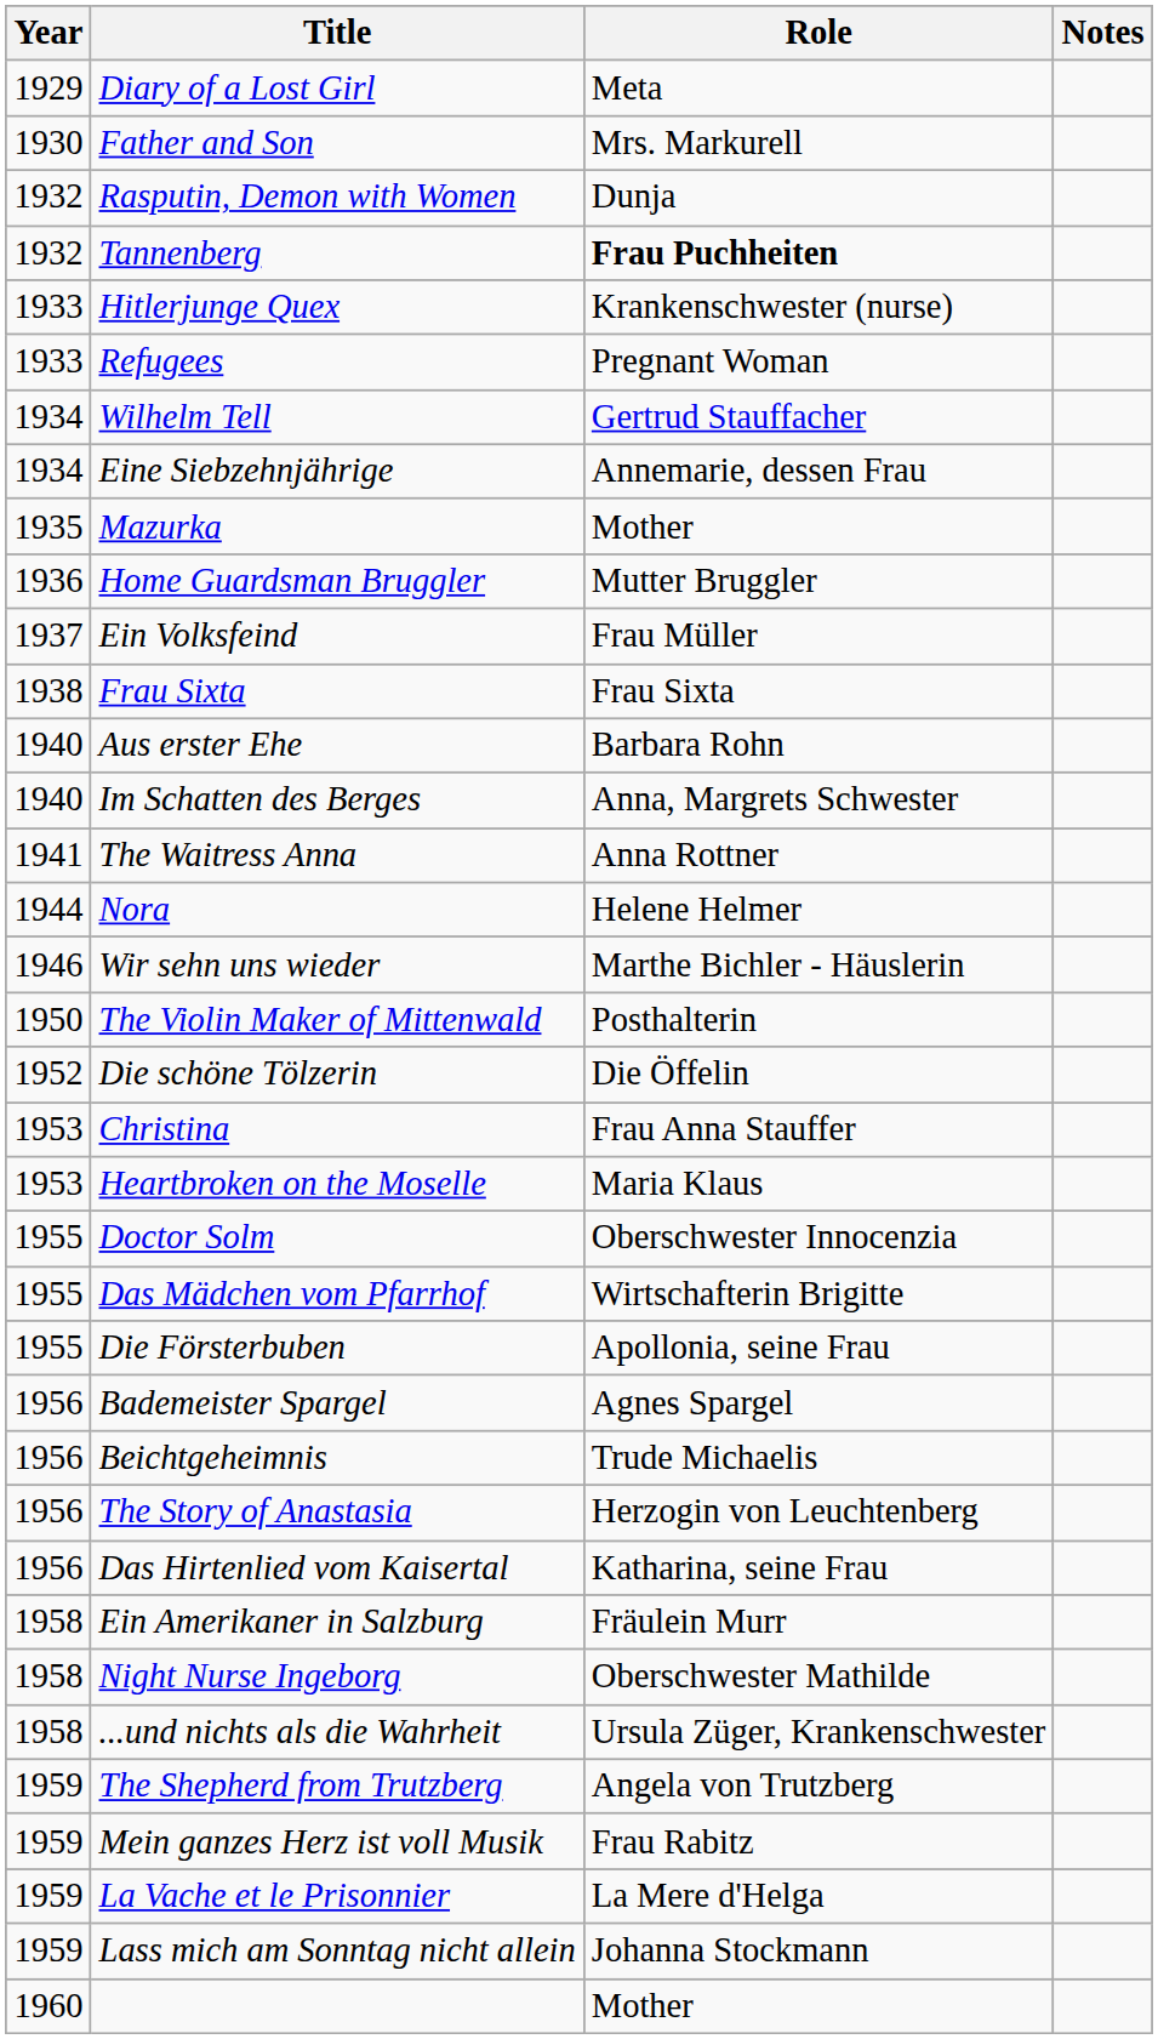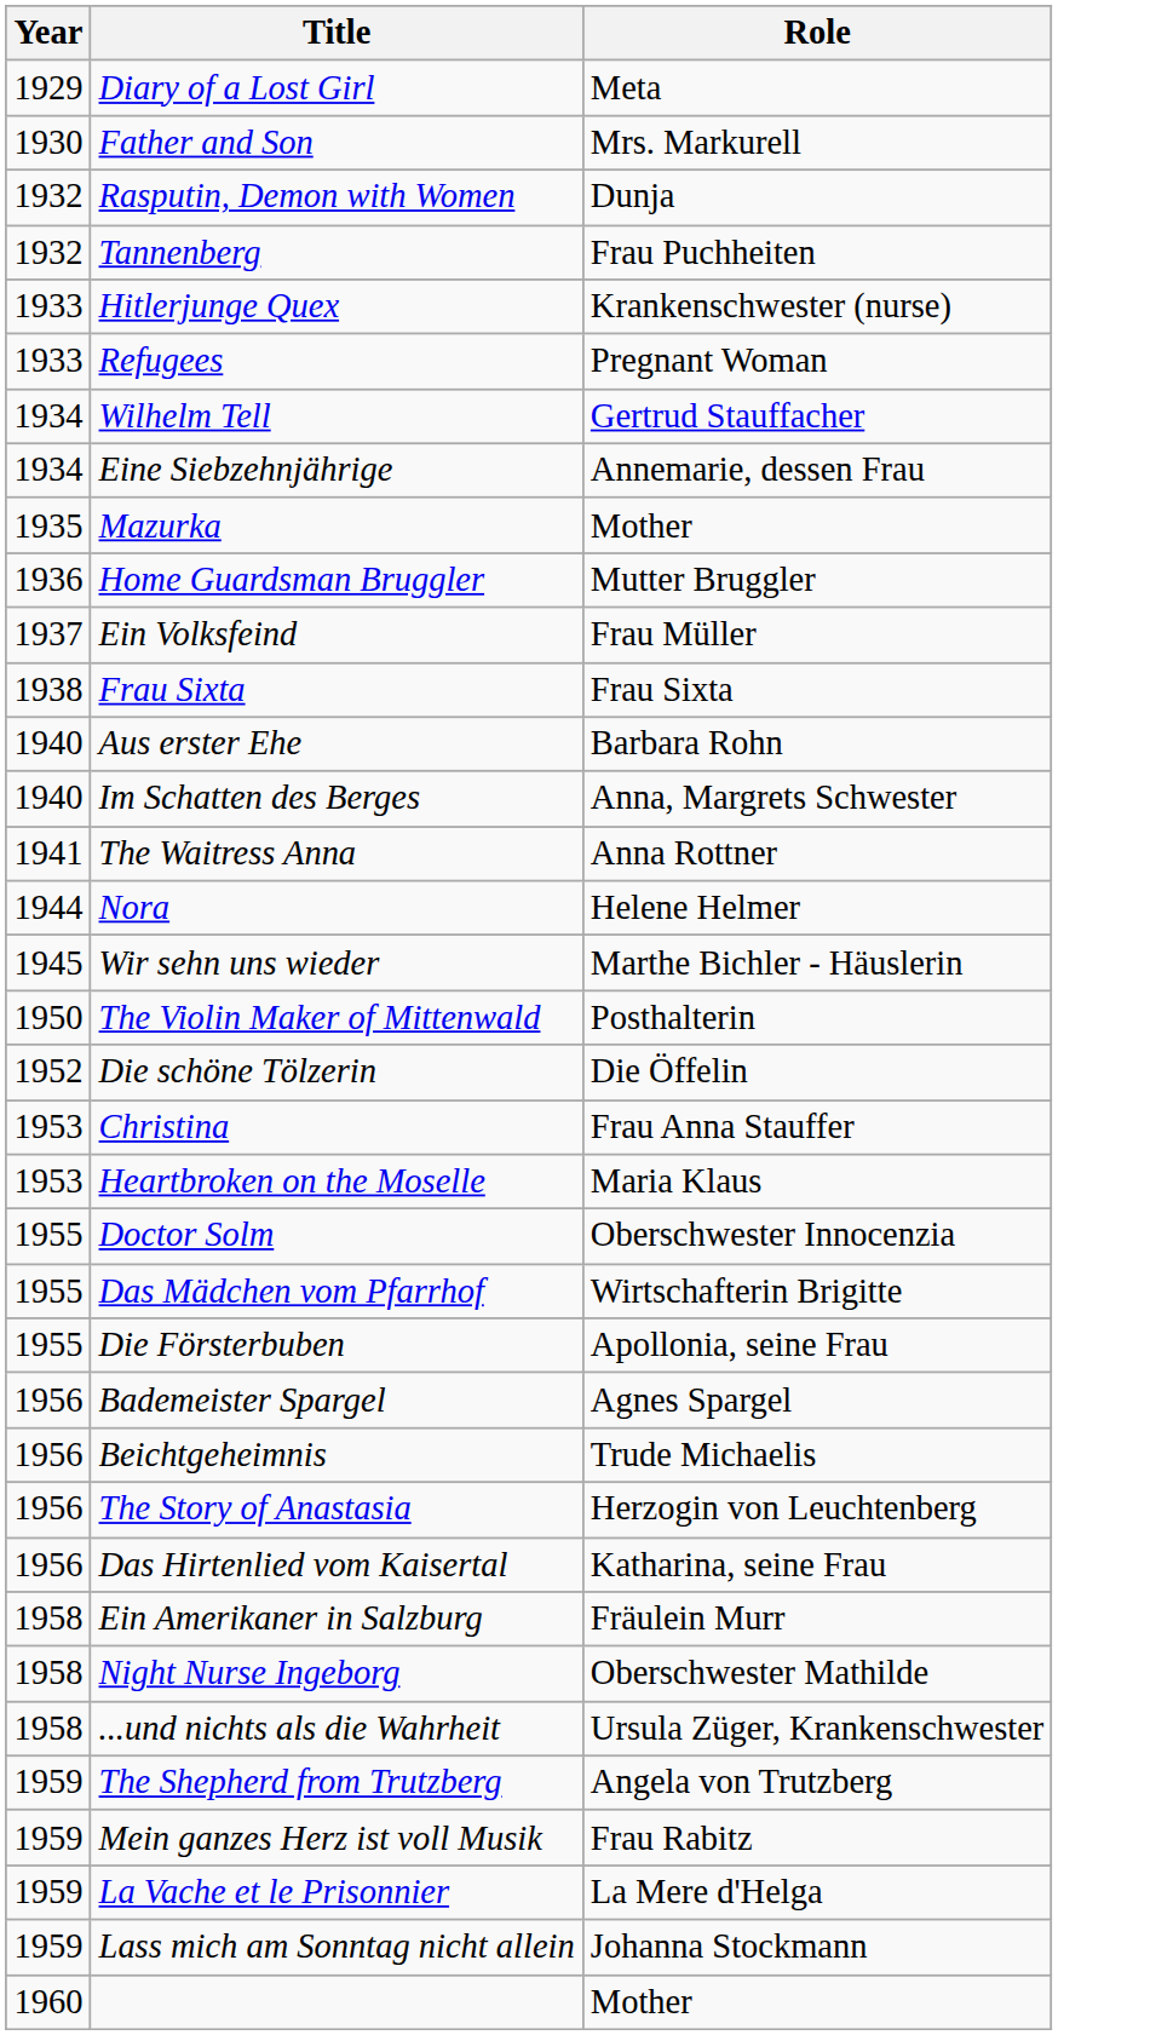- column: Notes
Tannenberg | Role: bold -> normal
Wir sehn uns wieder | Year: 1946 -> 1945
